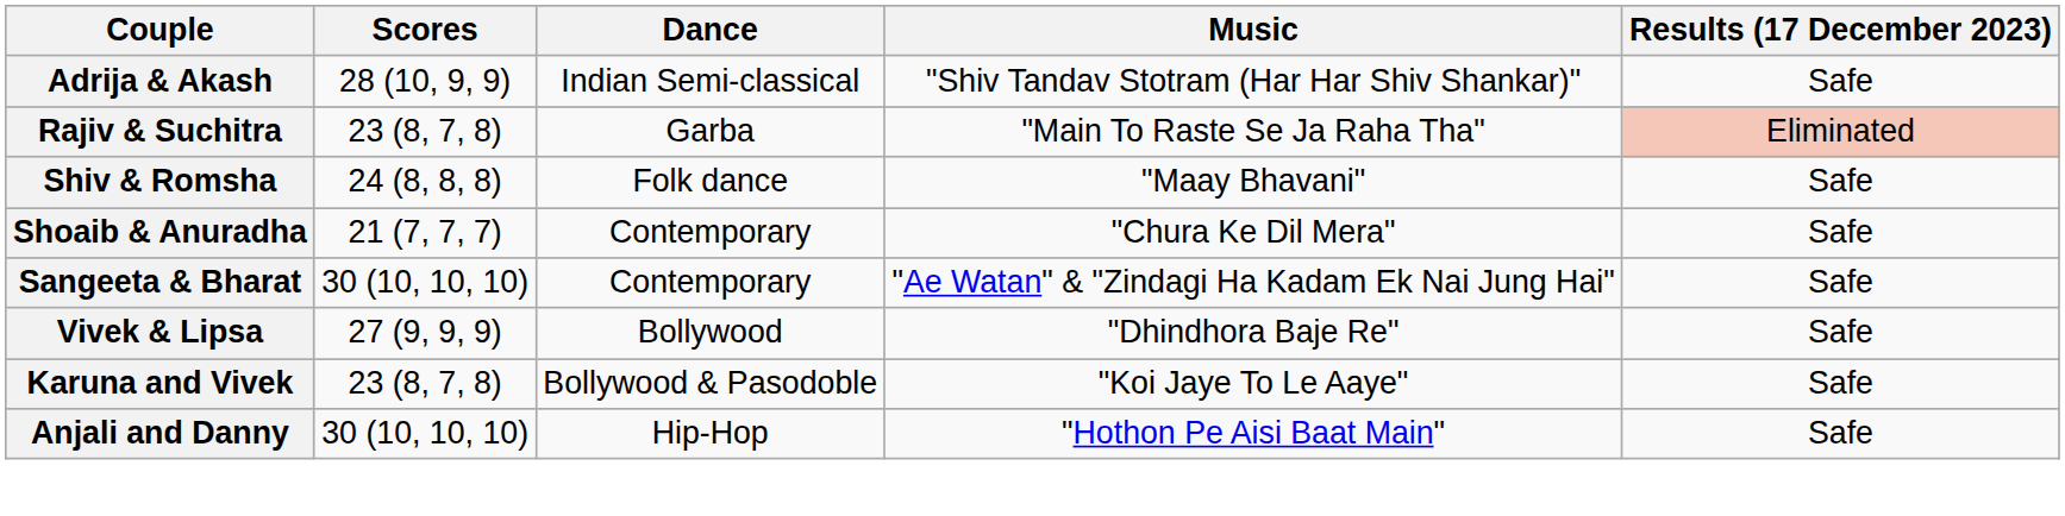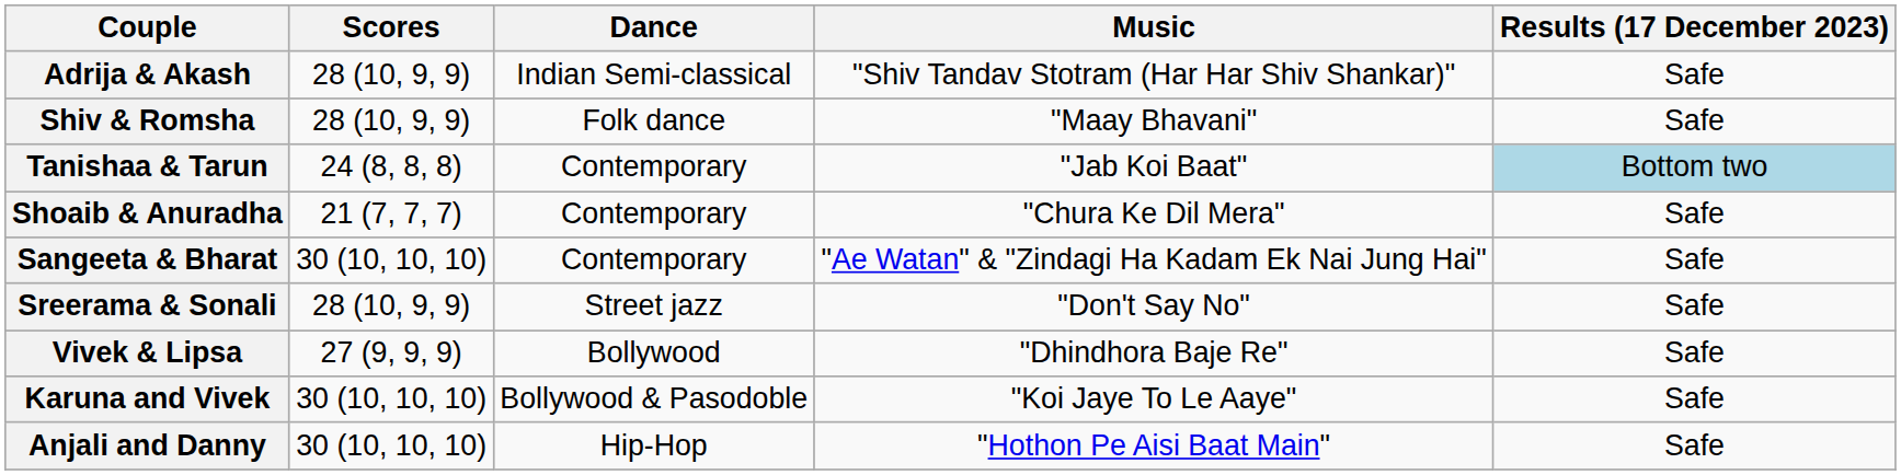- row: Rajiv & Suchitra | 23 (8, 7, 8) | Garba | "Main To Raste Se Ja Raha Tha" | Eliminated
Shiv & Romsha | Scores: 24 (8, 8, 8) -> 28 (10, 9, 9)
+ row: Tanishaa & Tarun | 24 (8, 8, 8) | Contemporary | "Jab Koi Baat" | Bottom two
+ row: Sreerama & Sonali | 28 (10, 9, 9) | Street jazz | "Don't Say No" | Safe
Karuna and Vivek | Scores: 23 (8, 7, 8) -> 30 (10, 10, 10)
